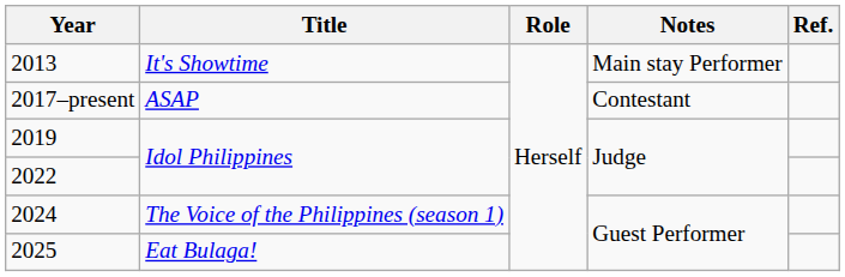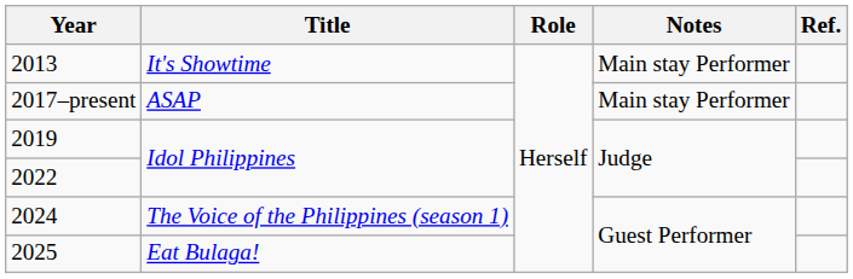2017–present | Notes: Contestant -> Main stay Performer
